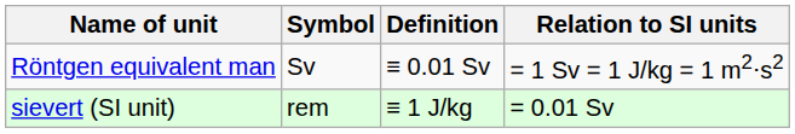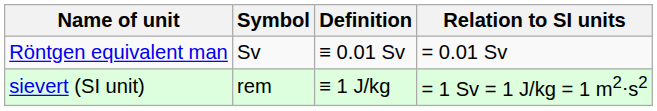Röntgen equivalent man | Relation to SI units: = 1 Sv = 1 J/kg = 1 m2⋅s2 -> = 0.01 Sv
sievert (SI unit) | Relation to SI units: = 0.01 Sv -> = 1 Sv = 1 J/kg = 1 m2⋅s2
